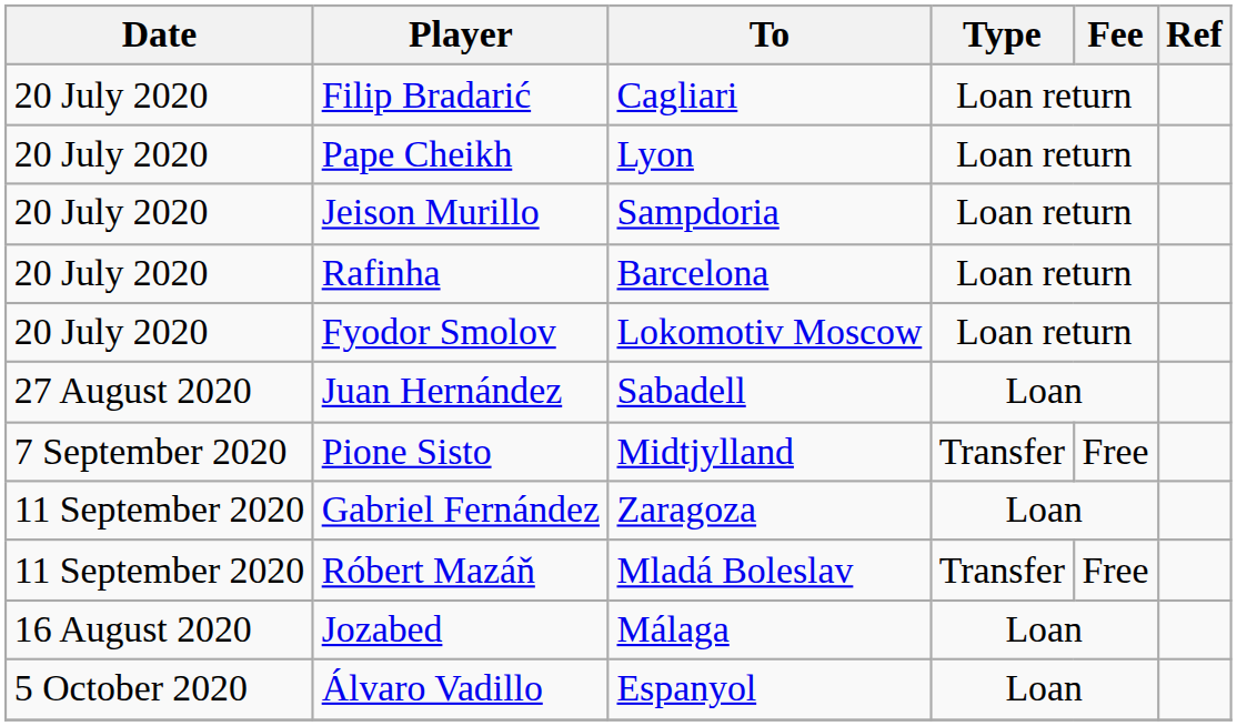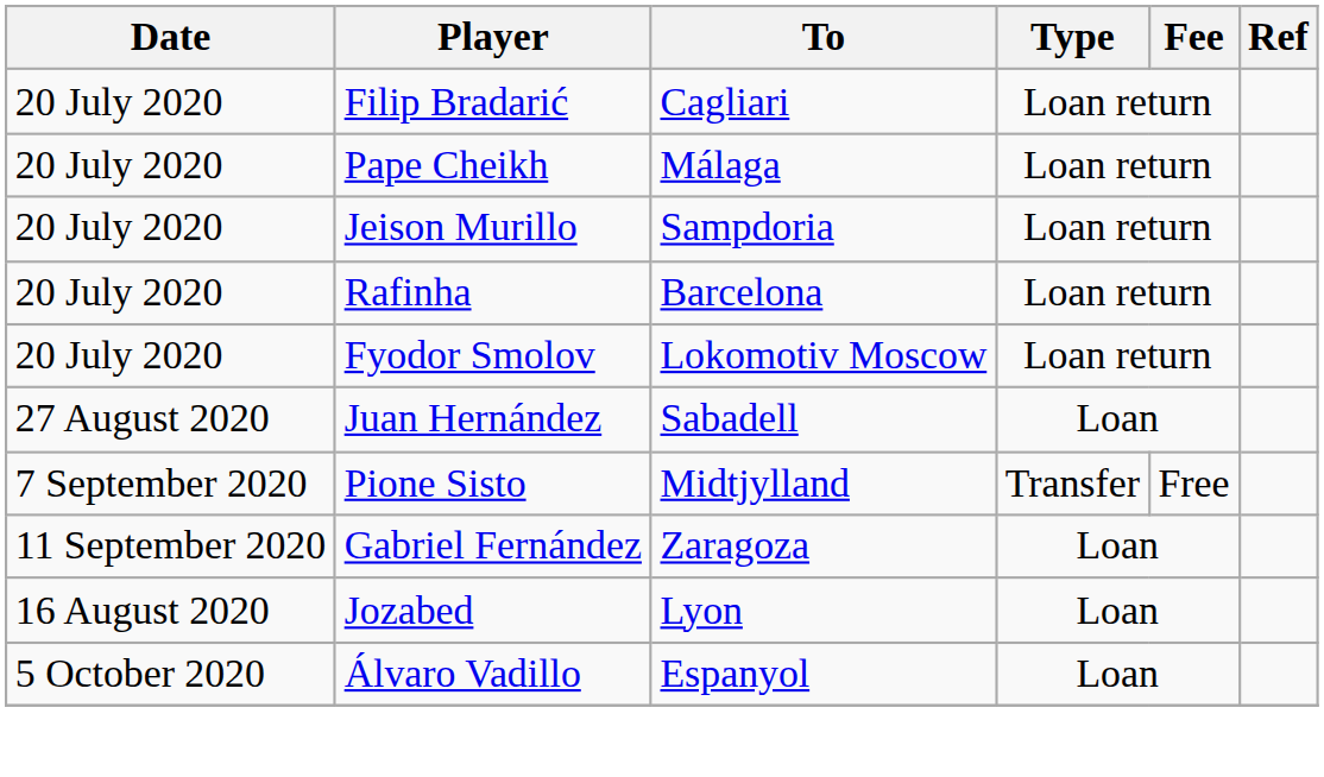Pape Cheikh | To: Lyon -> Málaga
- row: 11 September 2020 | Róbert Mazáň | Mladá Boleslav | Transfer | Free
Jozabed | To: Málaga -> Lyon
